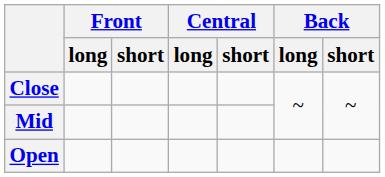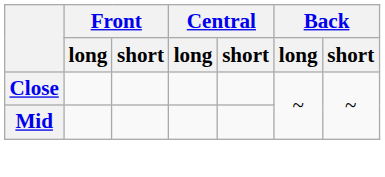- row: Open
